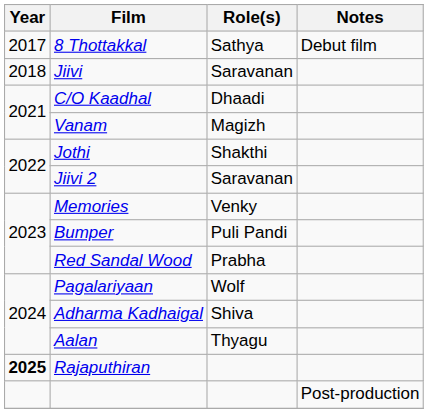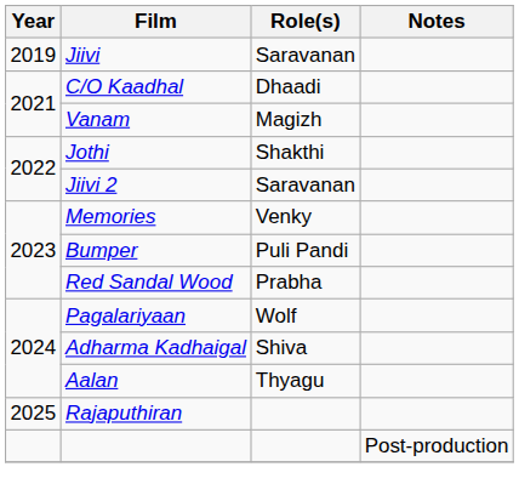- row: 2017 | 8 Thottakkal | Sathya | Debut film
Jiivi | Year: 2018 -> 2019
Rajaputhiran | Year: bold -> normal
